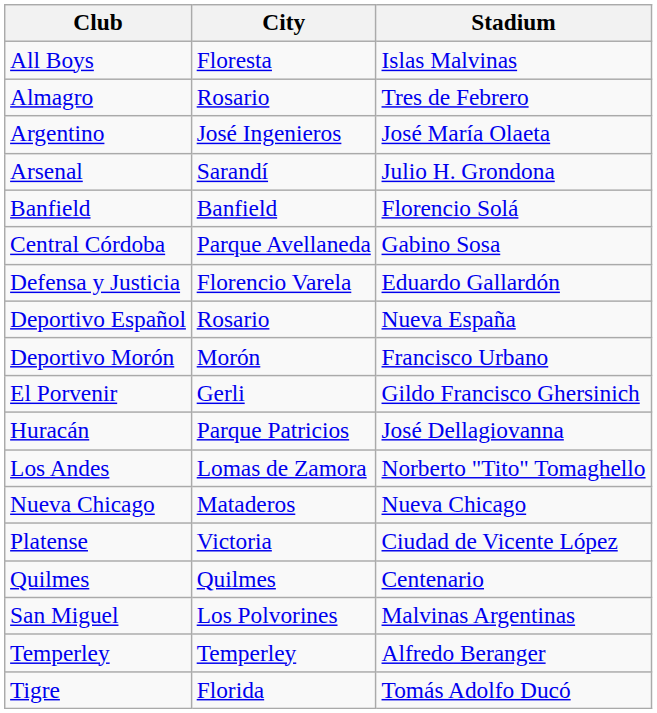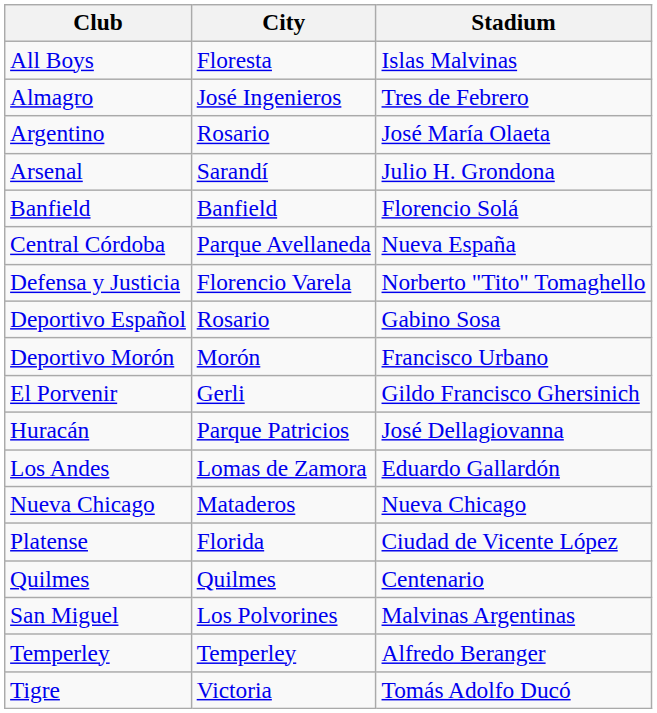Almagro | City: Rosario -> José Ingenieros
Argentino | City: José Ingenieros -> Rosario
Central Córdoba | Stadium: Gabino Sosa -> Nueva España
Defensa y Justicia | Stadium: Eduardo Gallardón -> Norberto "Tito" Tomaghello
Deportivo Español | Stadium: Nueva España -> Gabino Sosa
Los Andes | Stadium: Norberto "Tito" Tomaghello -> Eduardo Gallardón
Platense | City: Victoria -> Florida
Tigre | City: Florida -> Victoria
